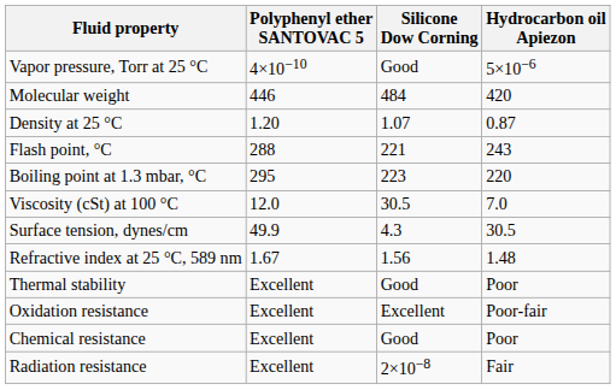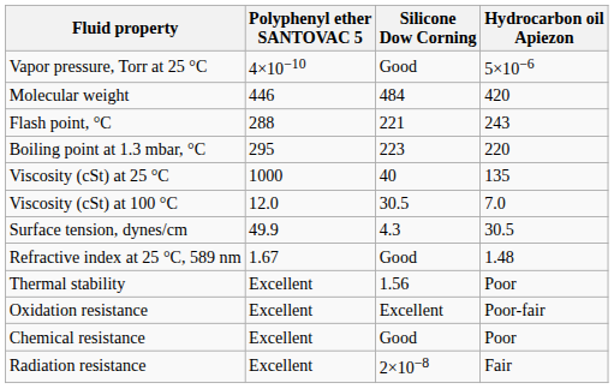- row: Density at 25 °C | 1.20 | 1.07 | 0.87
+ row: Viscosity (cSt) at 25 °C | 1000 | 40 | 135
Refractive index at 25 °C, 589 nm | Silicone Dow Corning: 1.56 -> Good
Thermal stability | Silicone Dow Corning: Good -> 1.56
